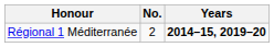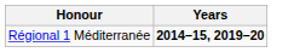- column: No. | 2
